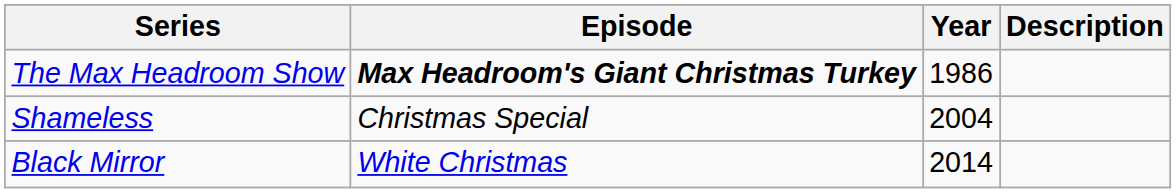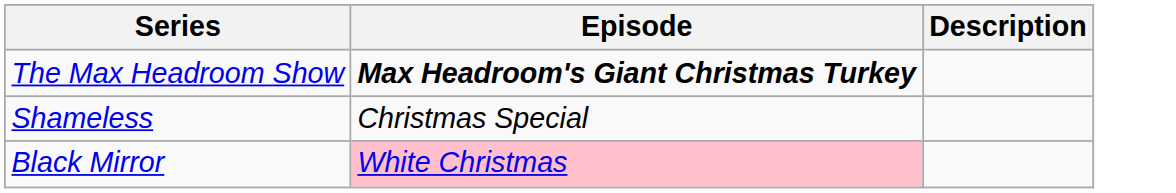- column: Year | 1986 | 2004 | 2014
Black Mirror | Episode: no background -> pink background
